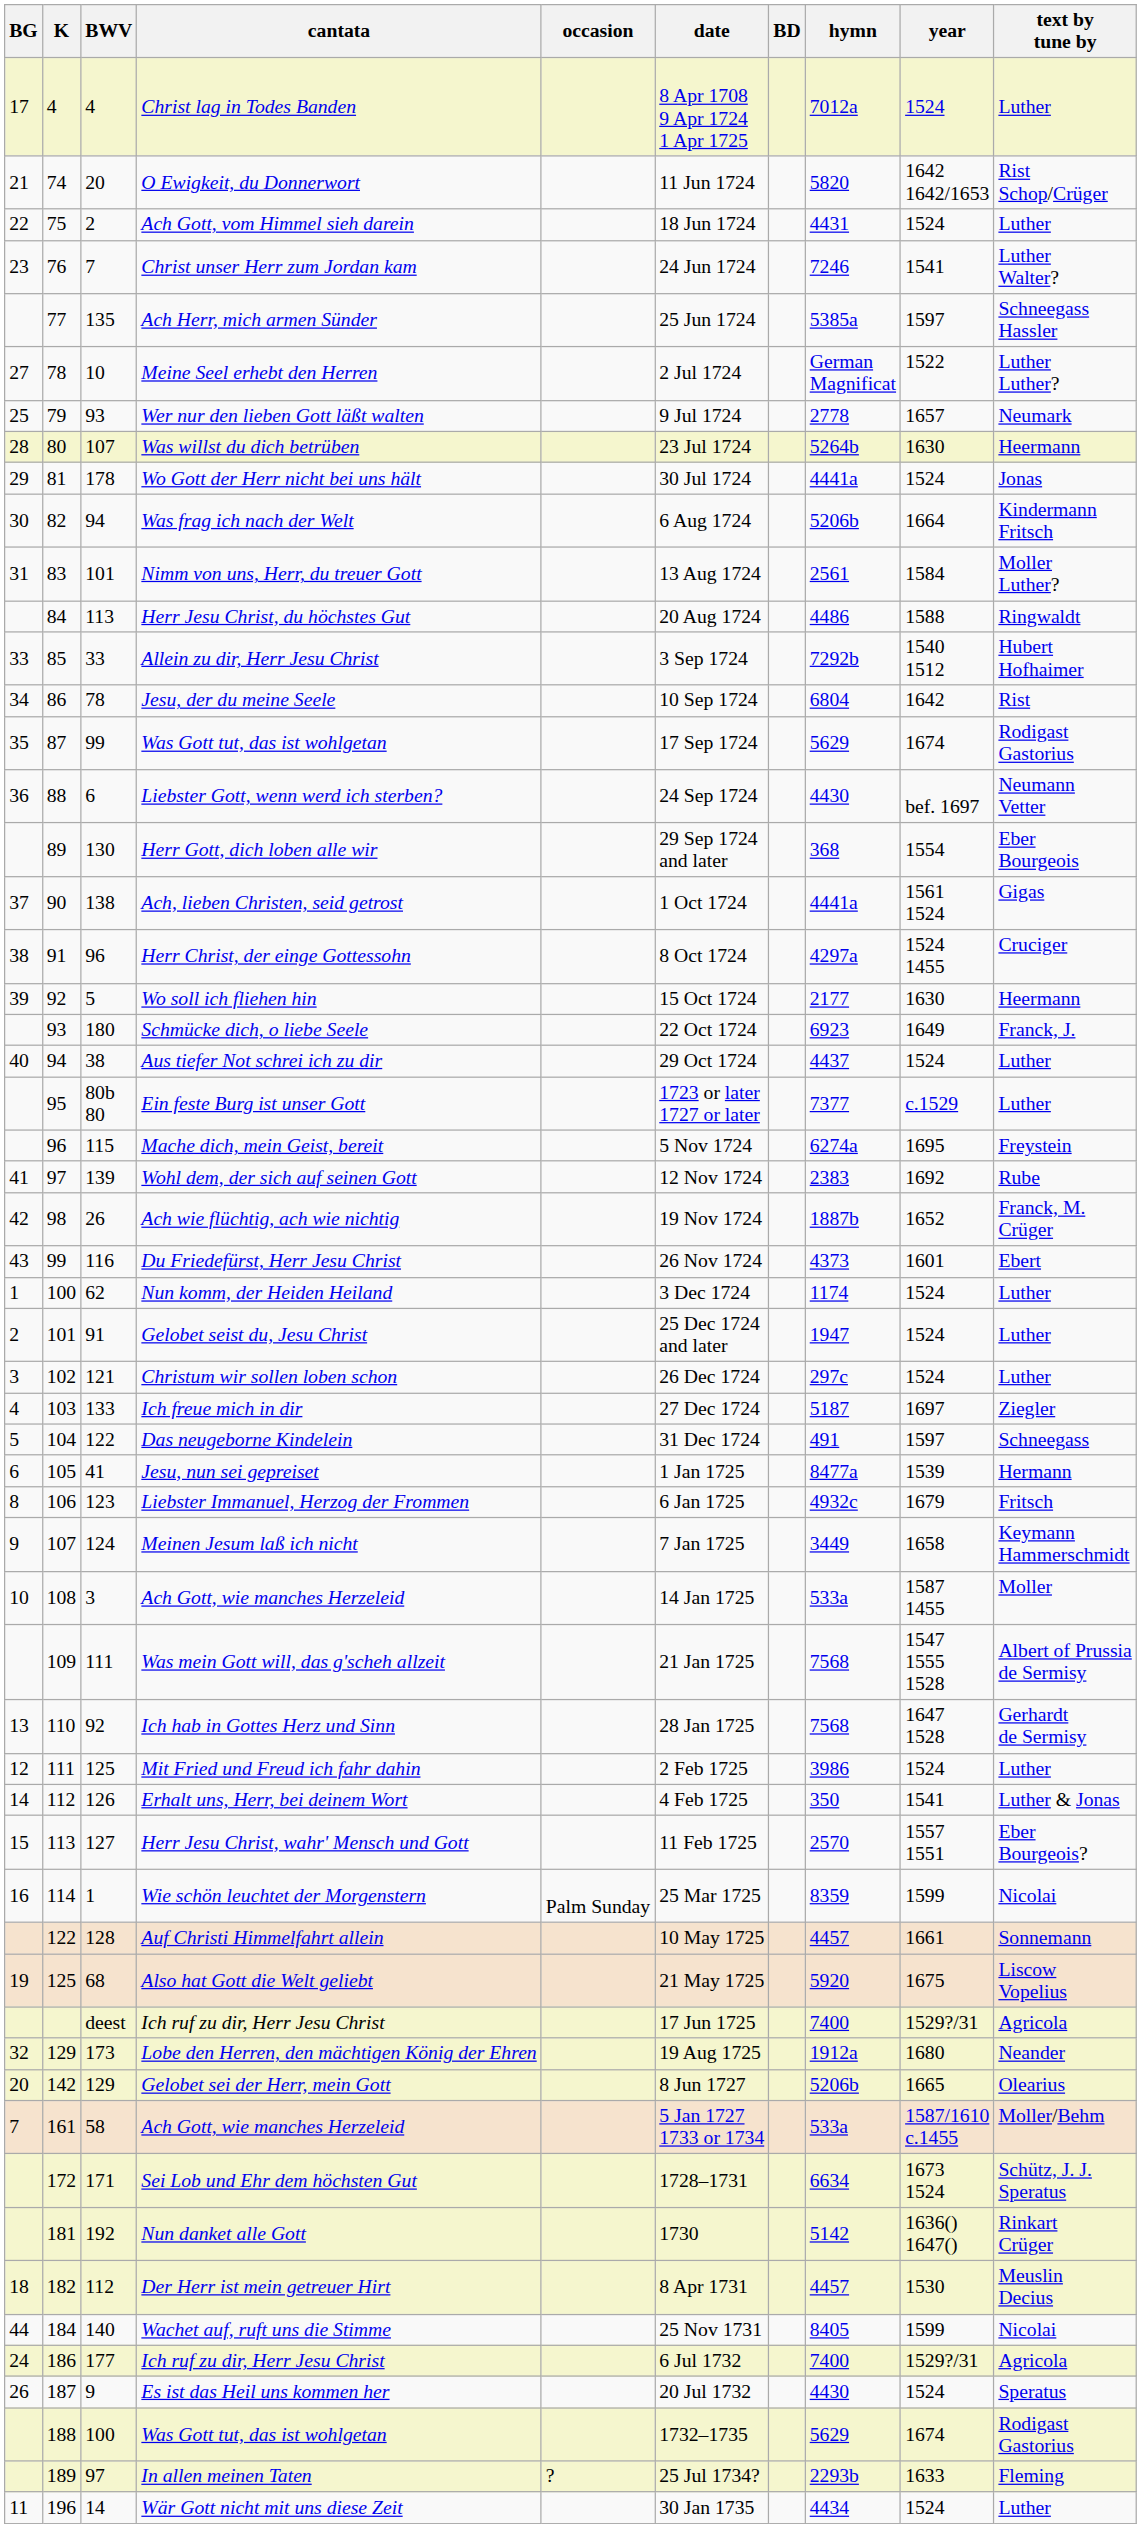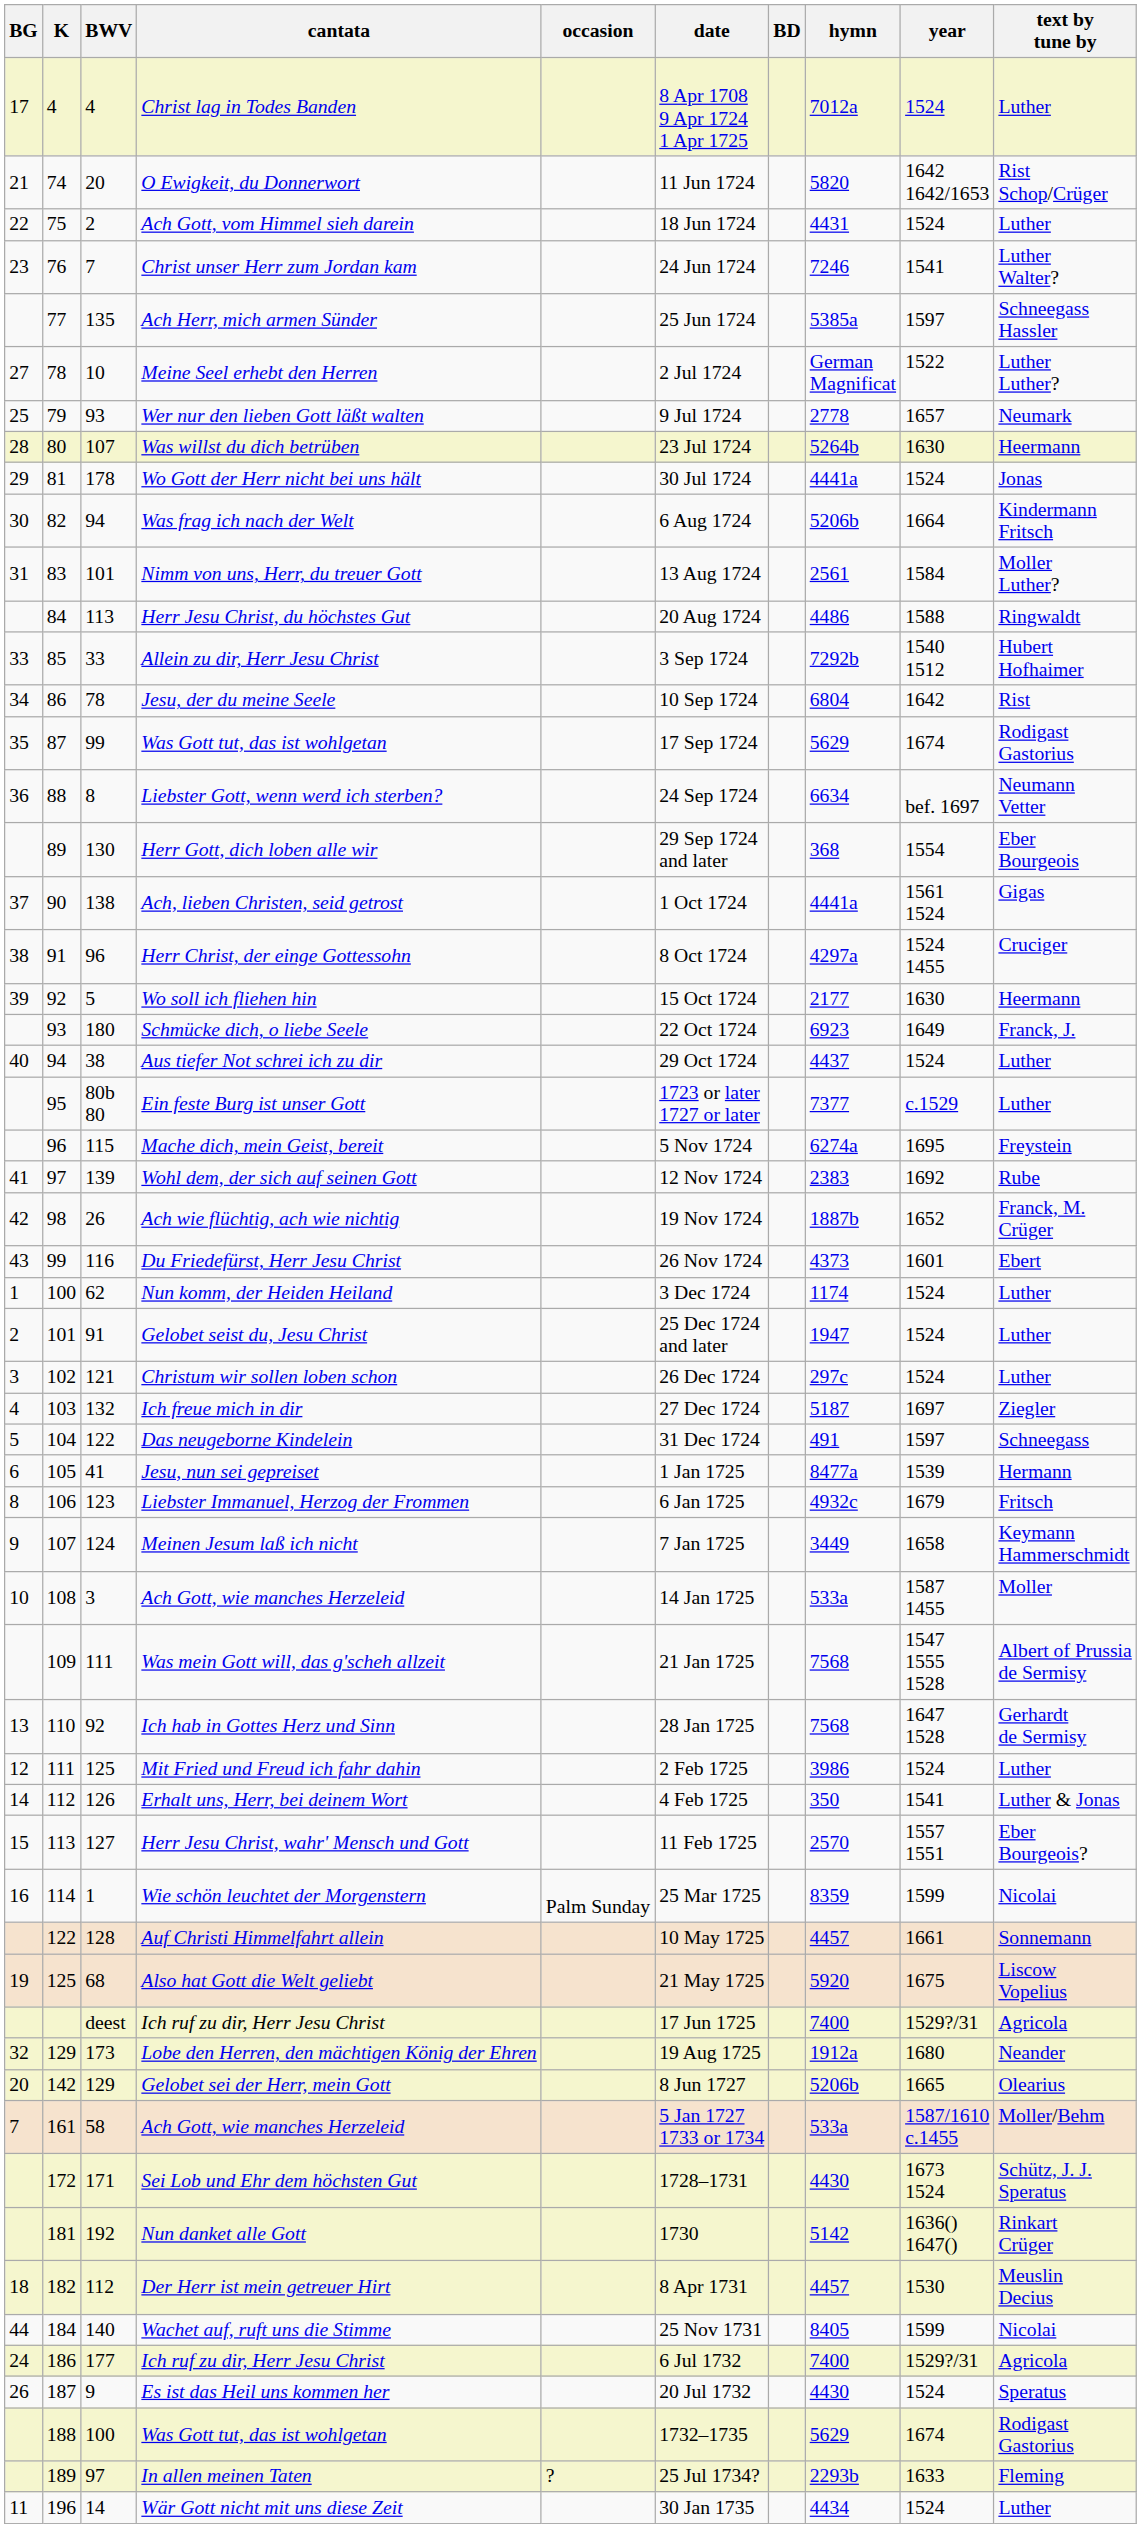Liebster Gott, wenn werd ich sterben? | BWV: 6 -> 8
Liebster Gott, wenn werd ich sterben? | hymn: 4430 -> 6634
Ich freue mich in dir | BWV: 133 -> 132
Sei Lob und Ehr dem höchsten Gut | hymn: 6634 -> 4430
